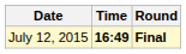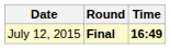columns swapped: Time <-> Round
